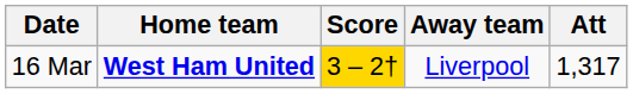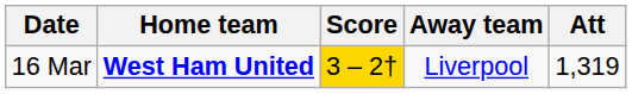16 Mar | Att: 1,317 -> 1,319
